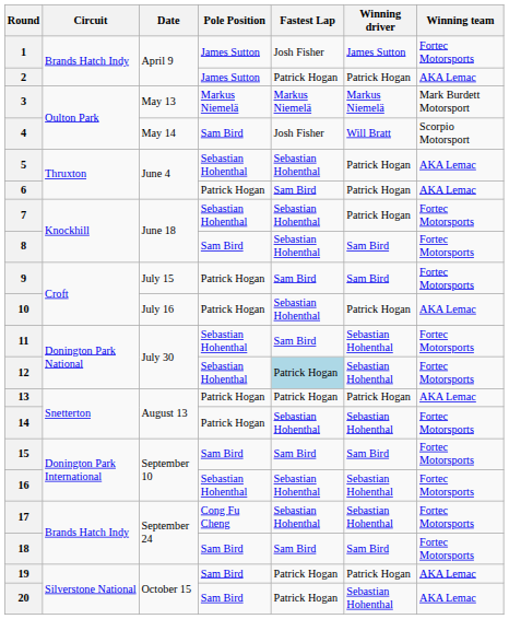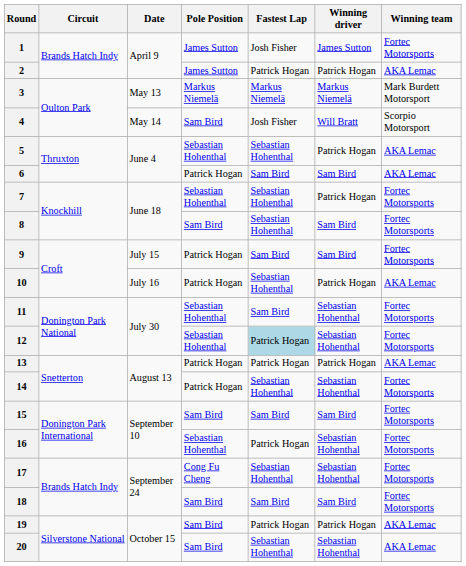6 | Winning driver: Patrick Hogan -> Sam Bird
16 | Fastest Lap: Sebastian Hohenthal -> Patrick Hogan
20 | Fastest Lap: Patrick Hogan -> Sebastian Hohenthal
